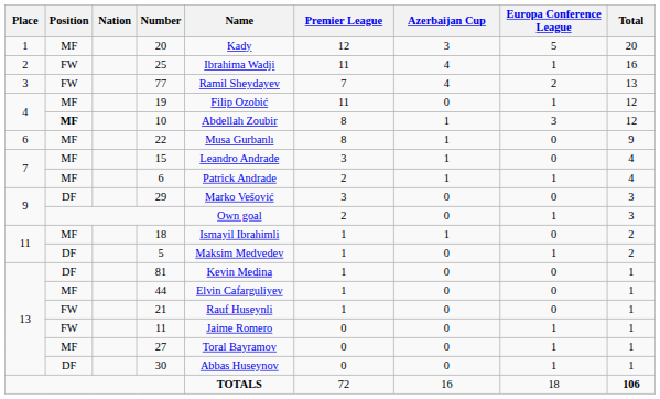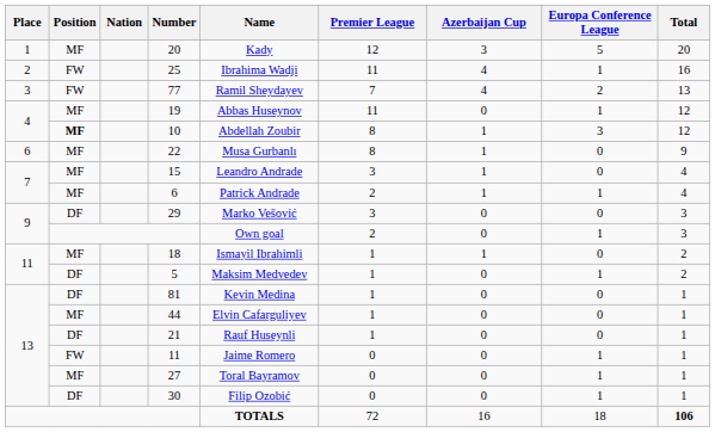19 | Name: Filip Ozobić -> Abbas Huseynov
21 | Position: FW -> DF
30 | Name: Abbas Huseynov -> Filip Ozobić
